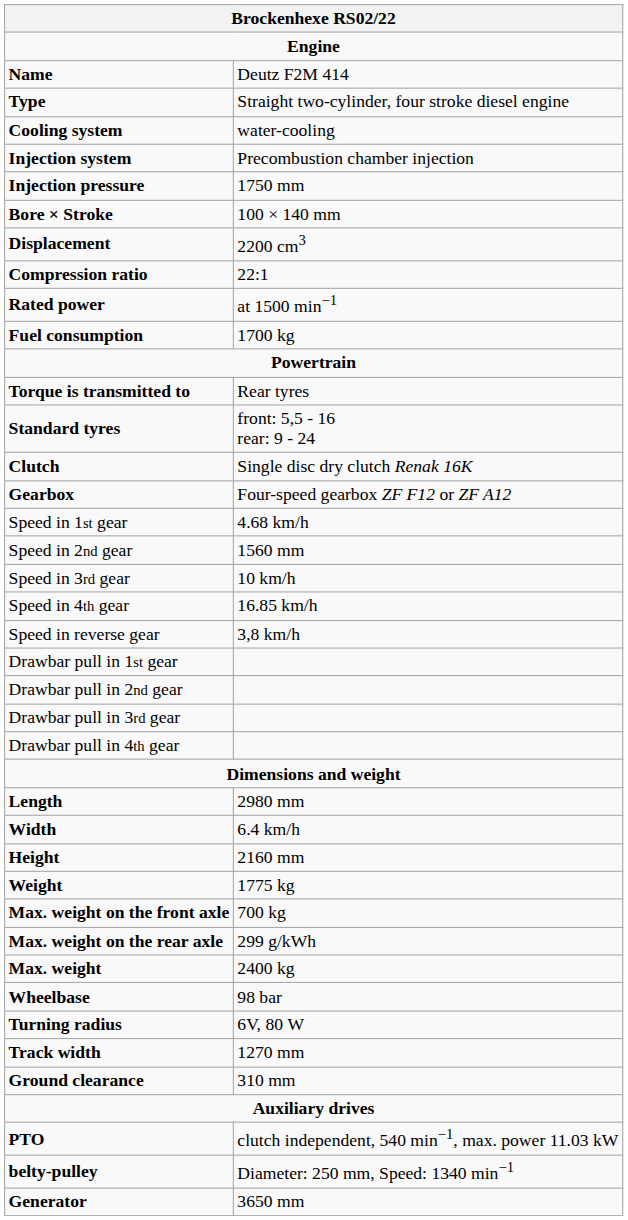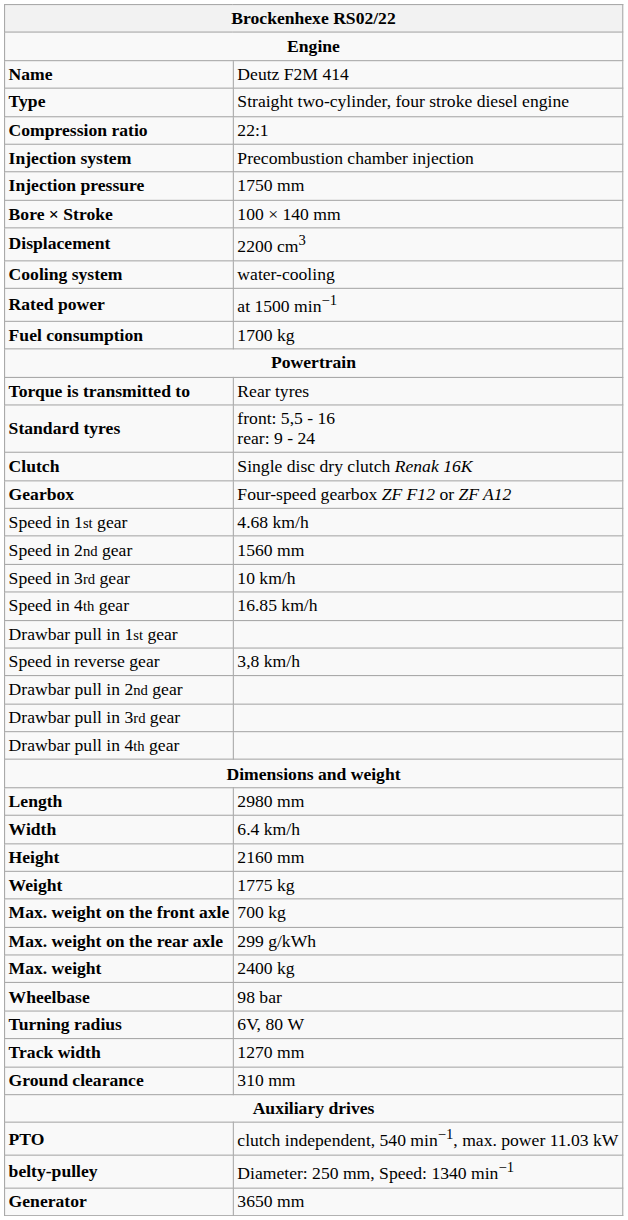rows swapped: Cooling system <-> Compression ratio
rows swapped: Speed in reverse gear <-> Drawbar pull in 1st gear
